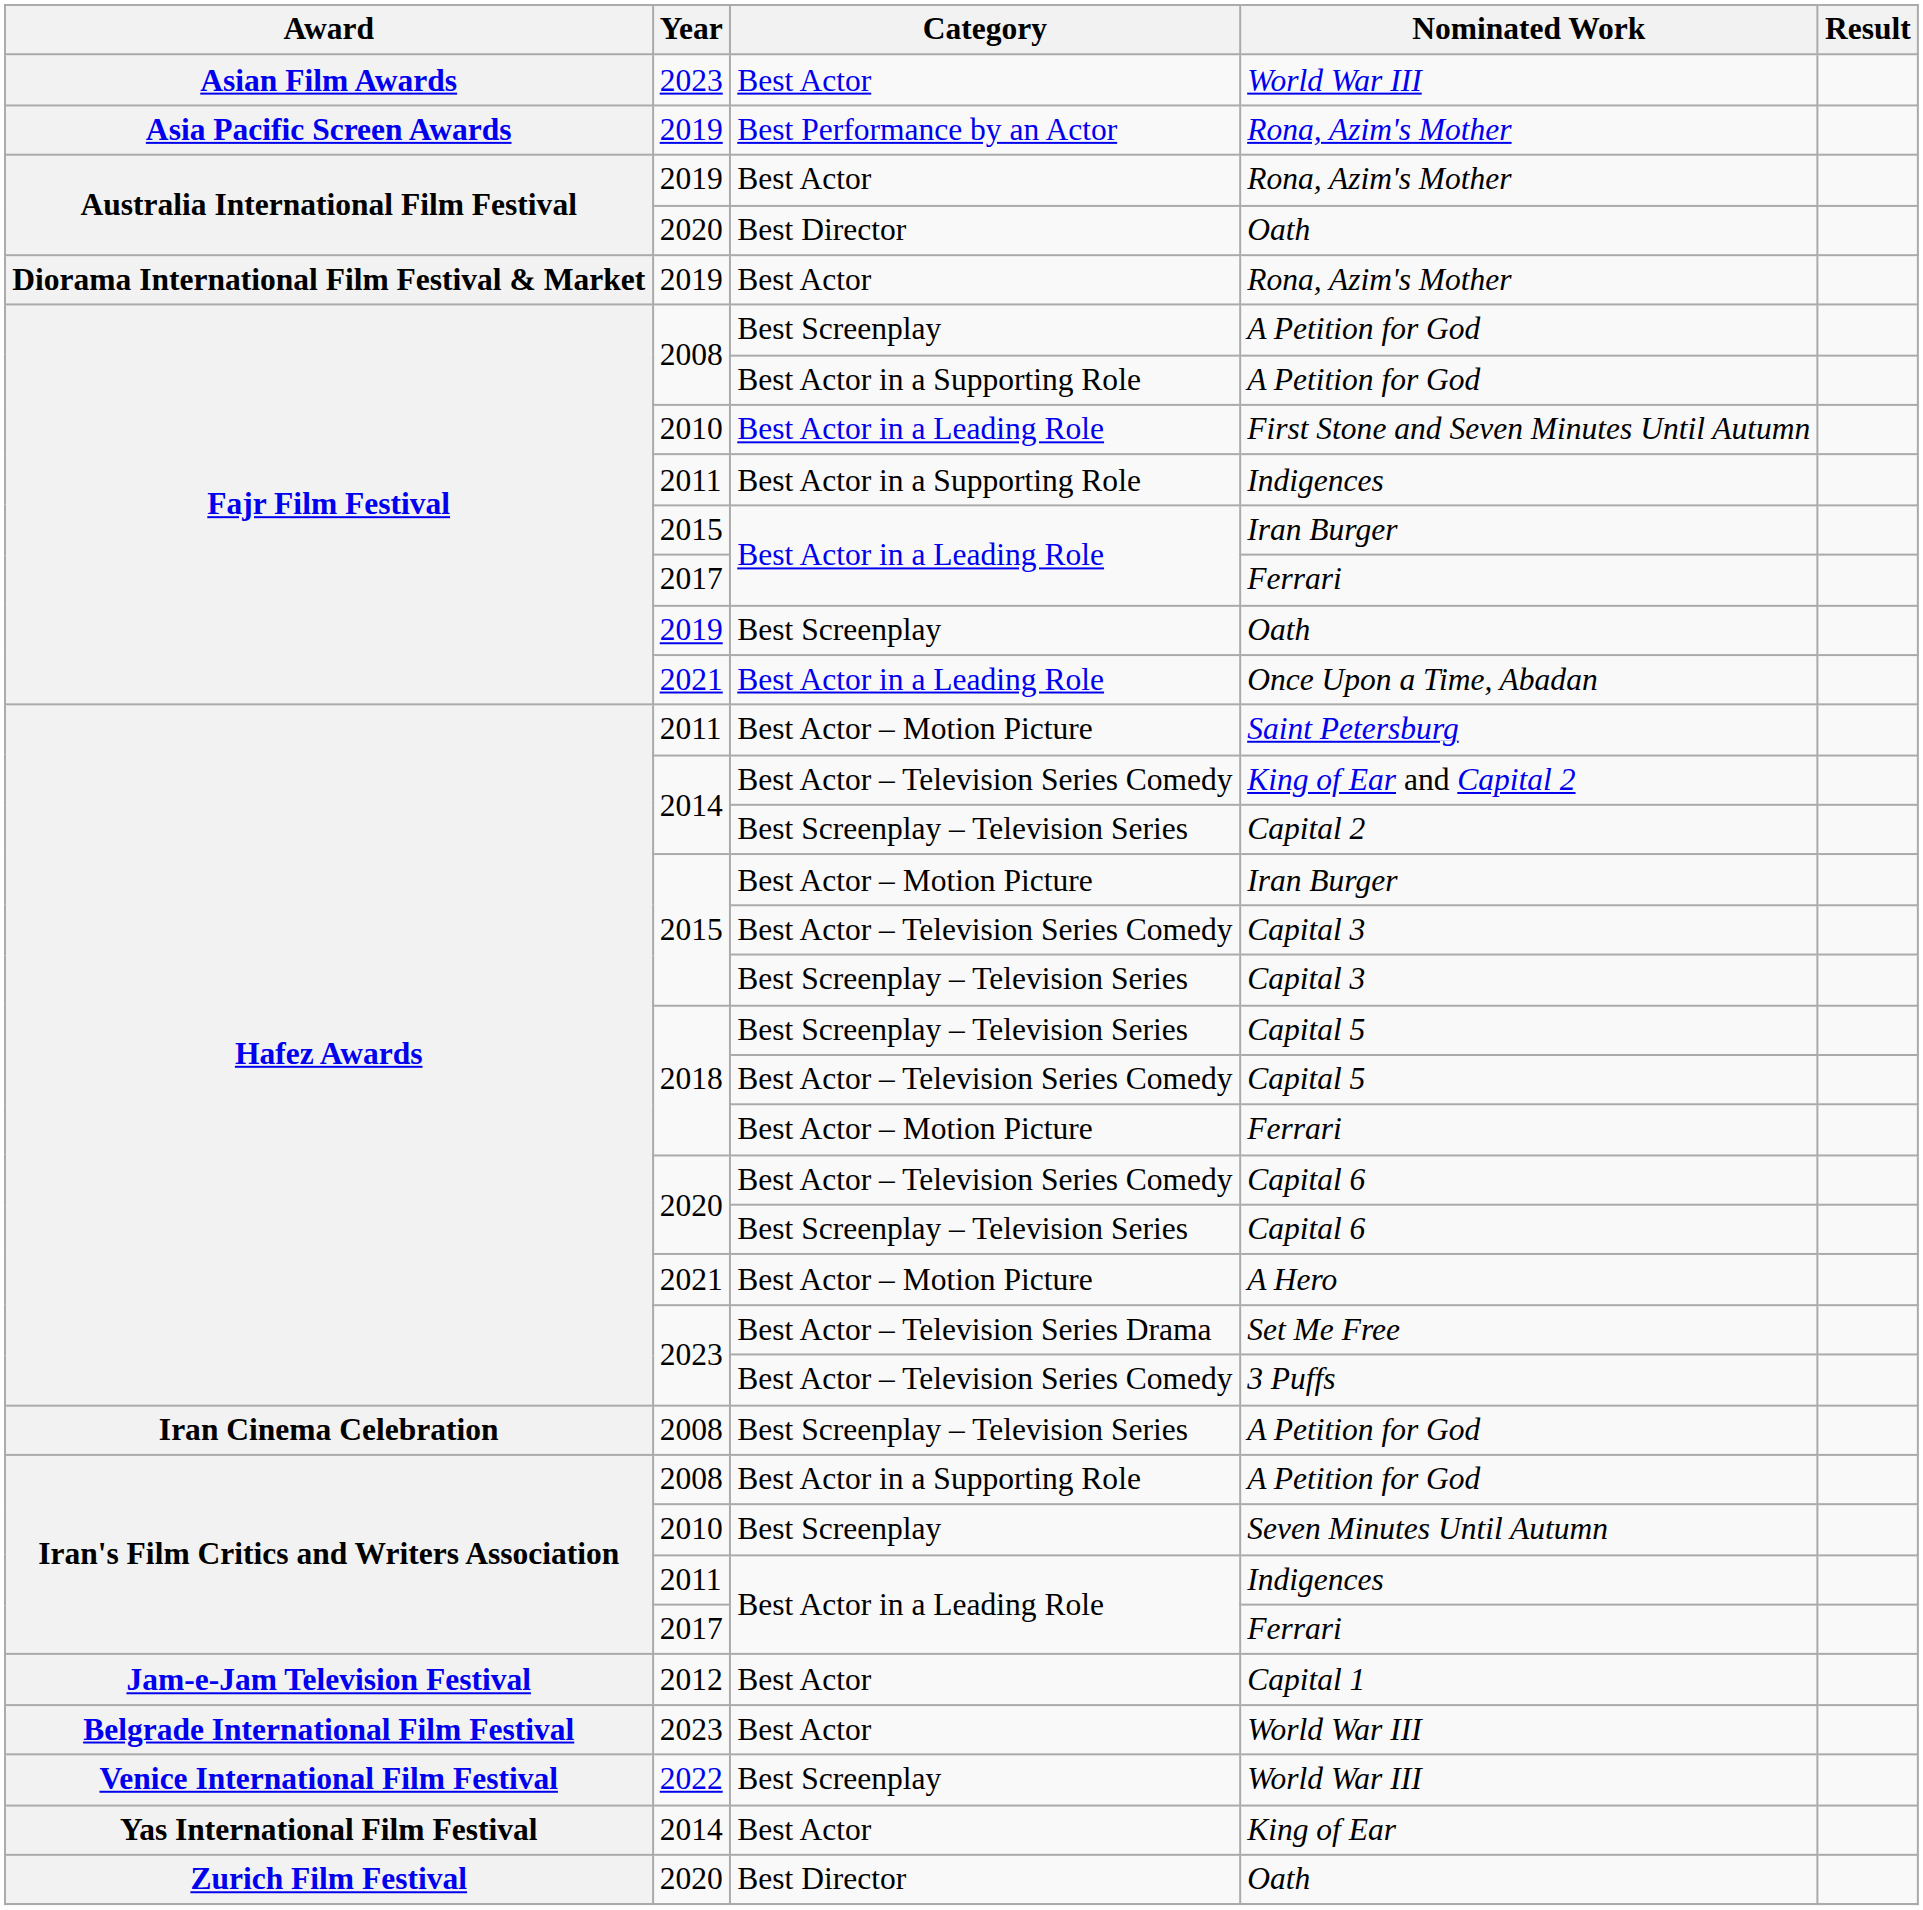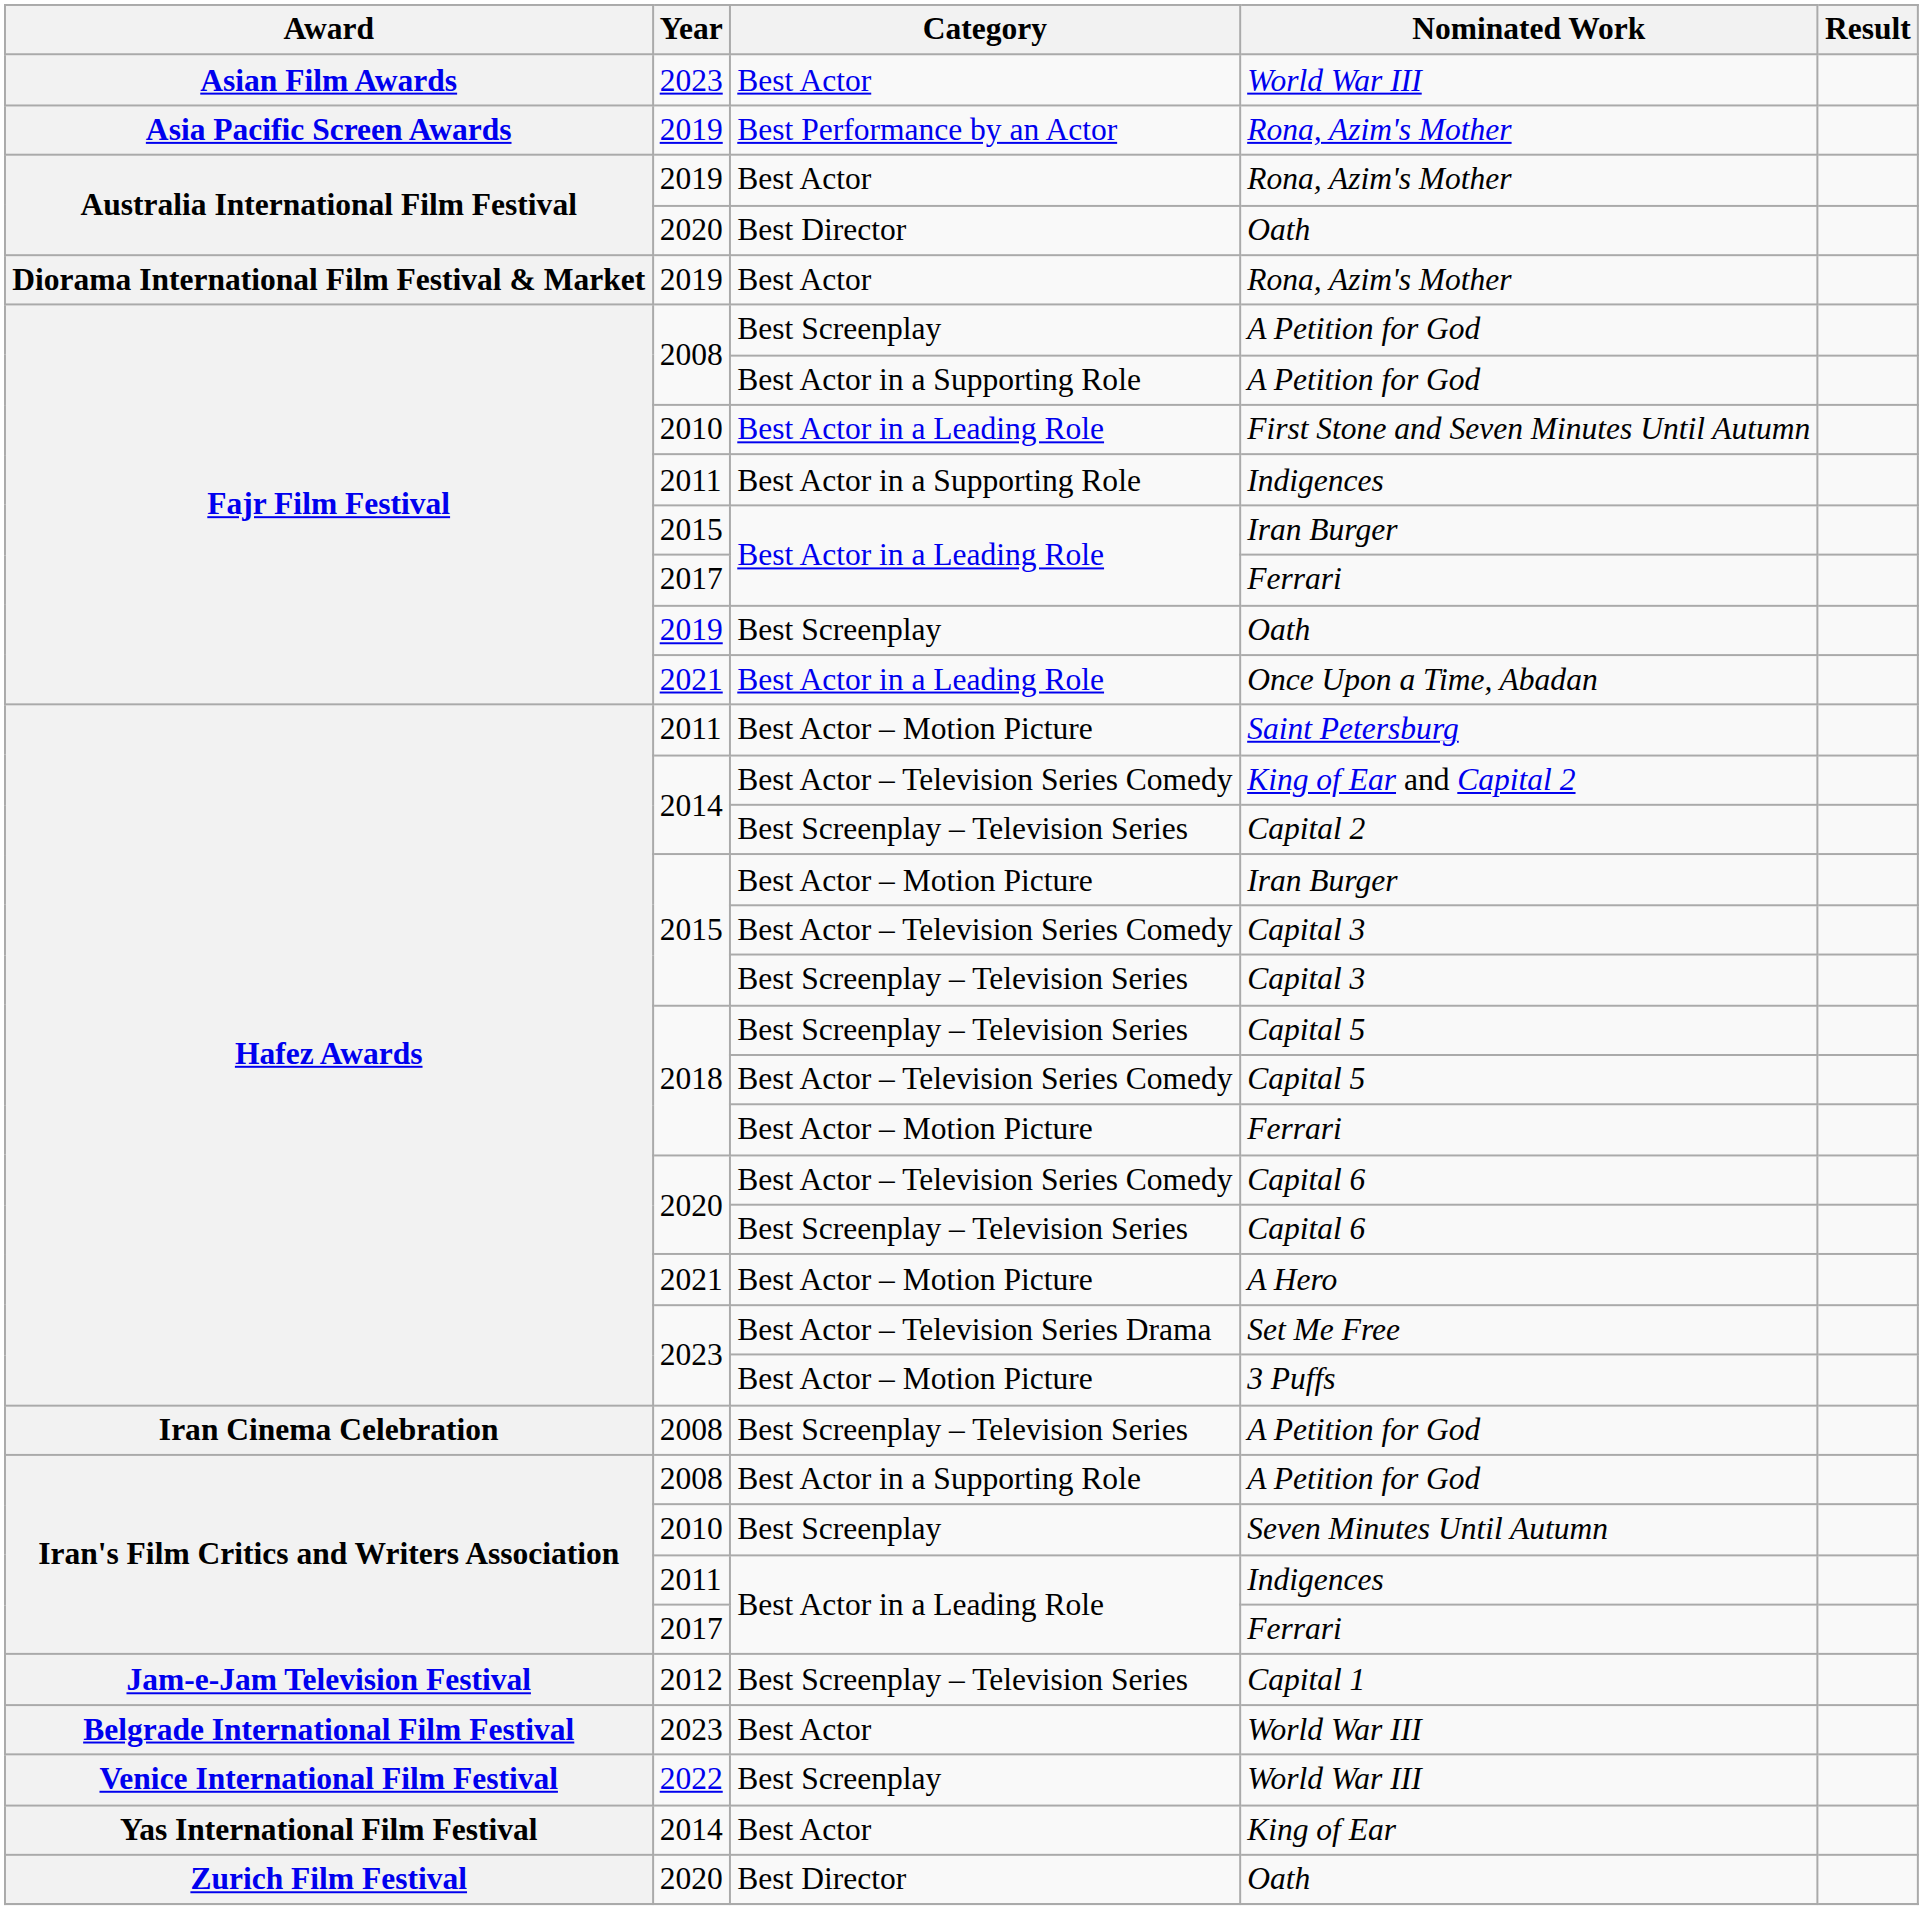3 Puffs | Category: Best Actor – Television Series Comedy -> Best Actor – Motion Picture
Capital 1 | Category: Best Actor -> Best Screenplay – Television Series
